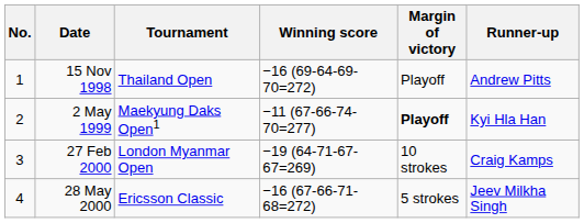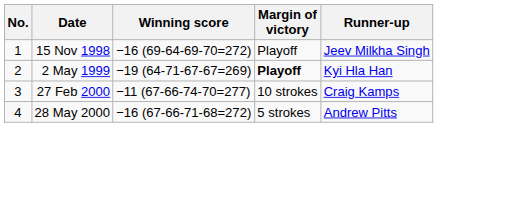- column: Tournament | Thailand Open | Maekyung Daks Open1 | London Myanmar Open | Ericsson Classic
15 Nov 1998 | Runner-up: Andrew Pitts -> Jeev Milkha Singh
2 May 1999 | Winning score: −11 (67-66-74-70=277) -> −19 (64-71-67-67=269)
27 Feb 2000 | Winning score: −19 (64-71-67-67=269) -> −11 (67-66-74-70=277)
28 May 2000 | Runner-up: Jeev Milkha Singh -> Andrew Pitts
